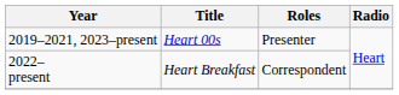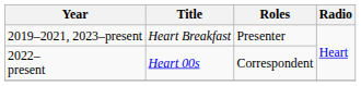2019–2021, 2023–present | Title: Heart 00s -> Heart Breakfast
2022– present | Title: Heart Breakfast -> Heart 00s
